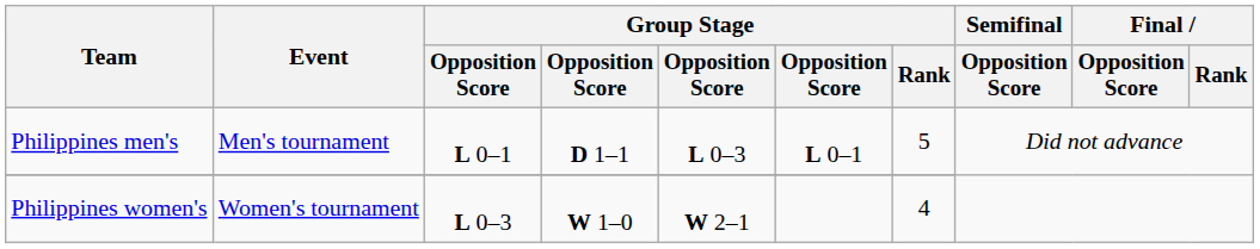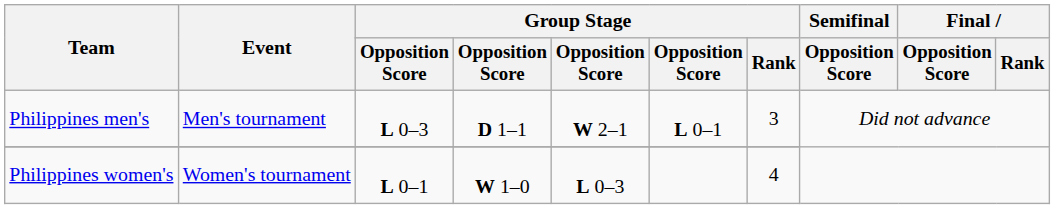Philippines men's | column 3: L 0–1 -> L 0–3
Philippines men's | column 5: L 0–3 -> W 2–1
Philippines men's | Group Stage / Rank: 5 -> 3
Philippines women's | column 3: L 0–3 -> L 0–1
Philippines women's | column 5: W 2–1 -> L 0–3
